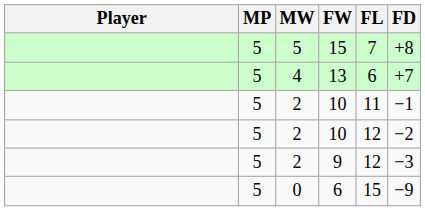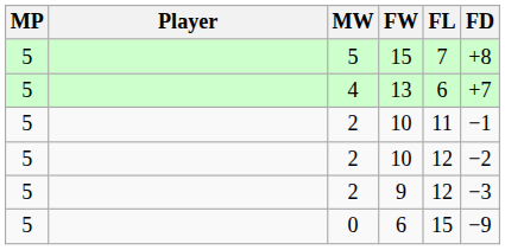columns swapped: Player <-> MP
